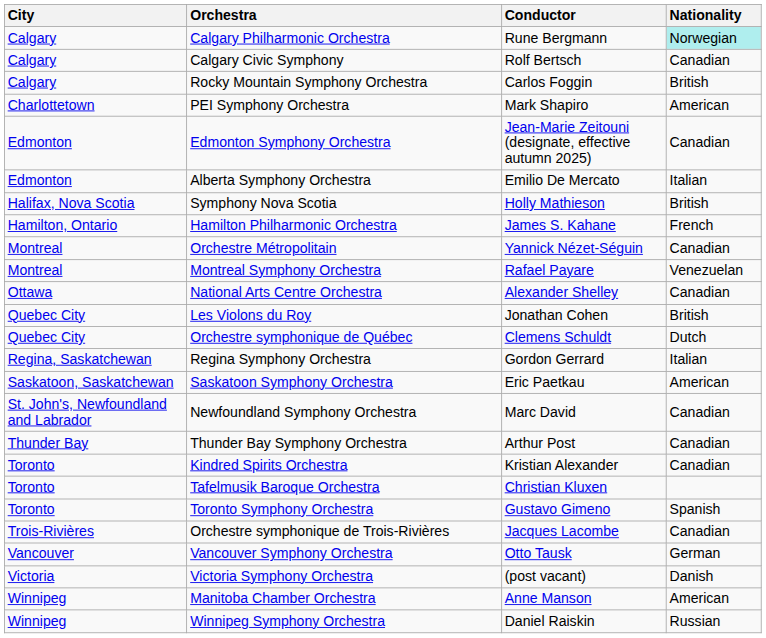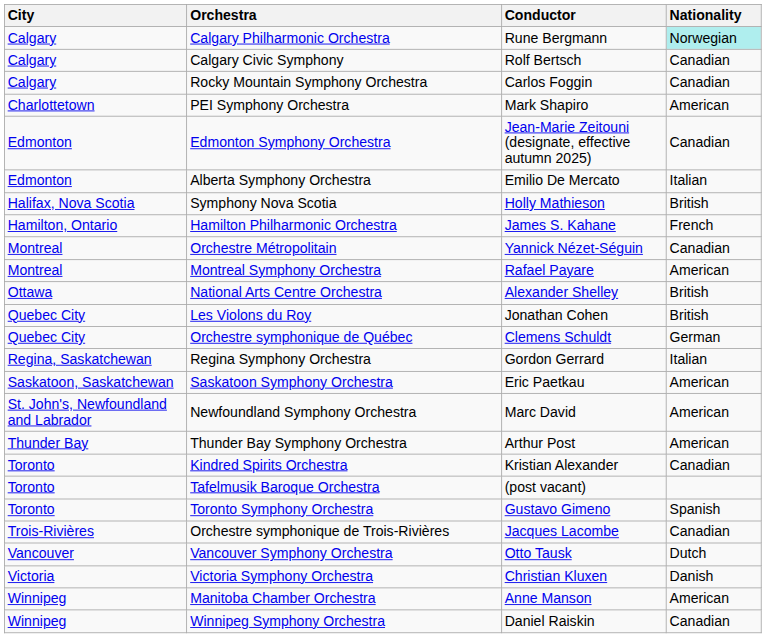Rocky Mountain Symphony Orchestra | Nationality: British -> Canadian
Montreal Symphony Orchestra | Nationality: Venezuelan -> American
National Arts Centre Orchestra | Nationality: Canadian -> British
Orchestre symphonique de Québec | Nationality: Dutch -> German
Newfoundland Symphony Orchestra | Nationality: Canadian -> American
Thunder Bay Symphony Orchestra | Nationality: Canadian -> American
Tafelmusik Baroque Orchestra | Conductor: Christian Kluxen -> (post vacant)
Vancouver Symphony Orchestra | Nationality: German -> Dutch
Victoria Symphony Orchestra | Conductor: (post vacant) -> Christian Kluxen
Winnipeg Symphony Orchestra | Nationality: Russian -> Canadian
